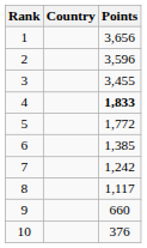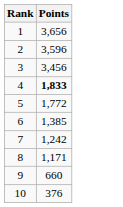- column: Country
3 | Points: 3,455 -> 3,456
8 | Points: 1,117 -> 1,171
